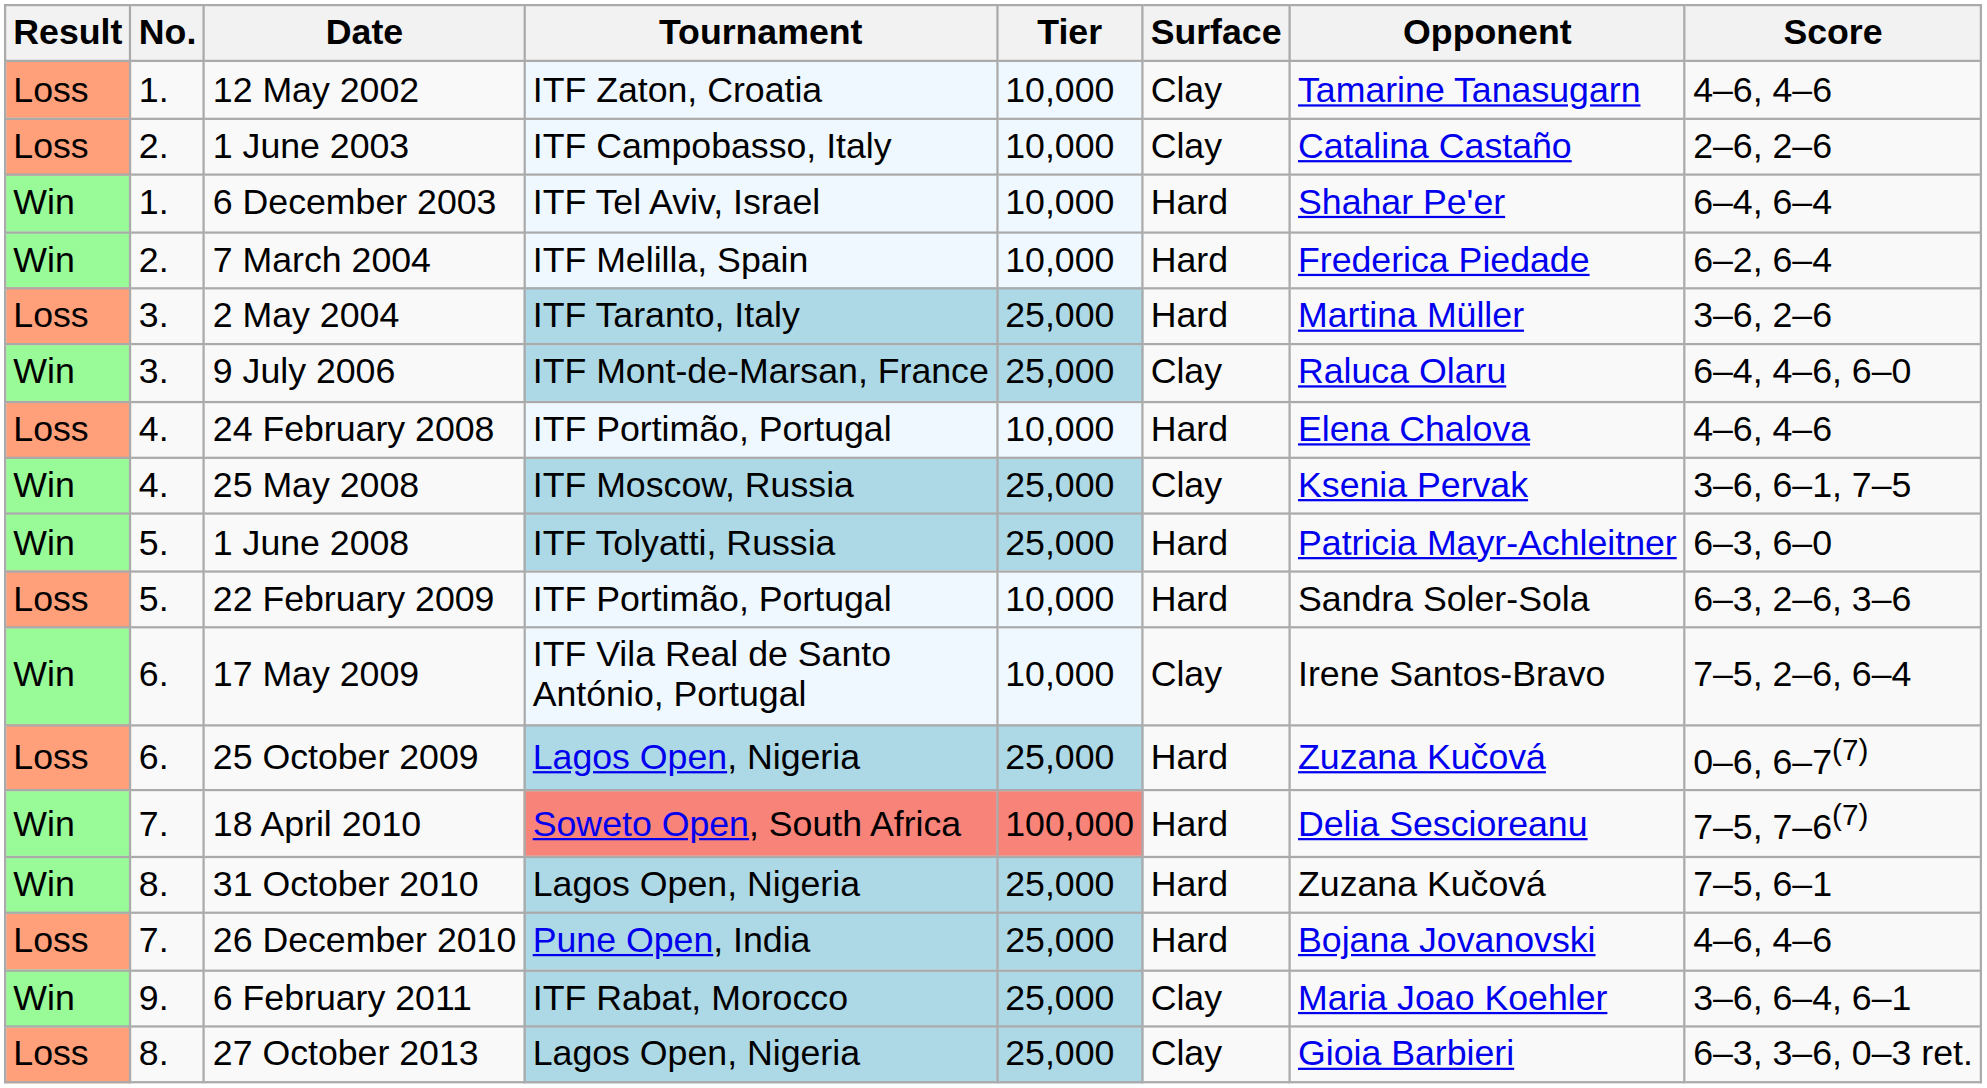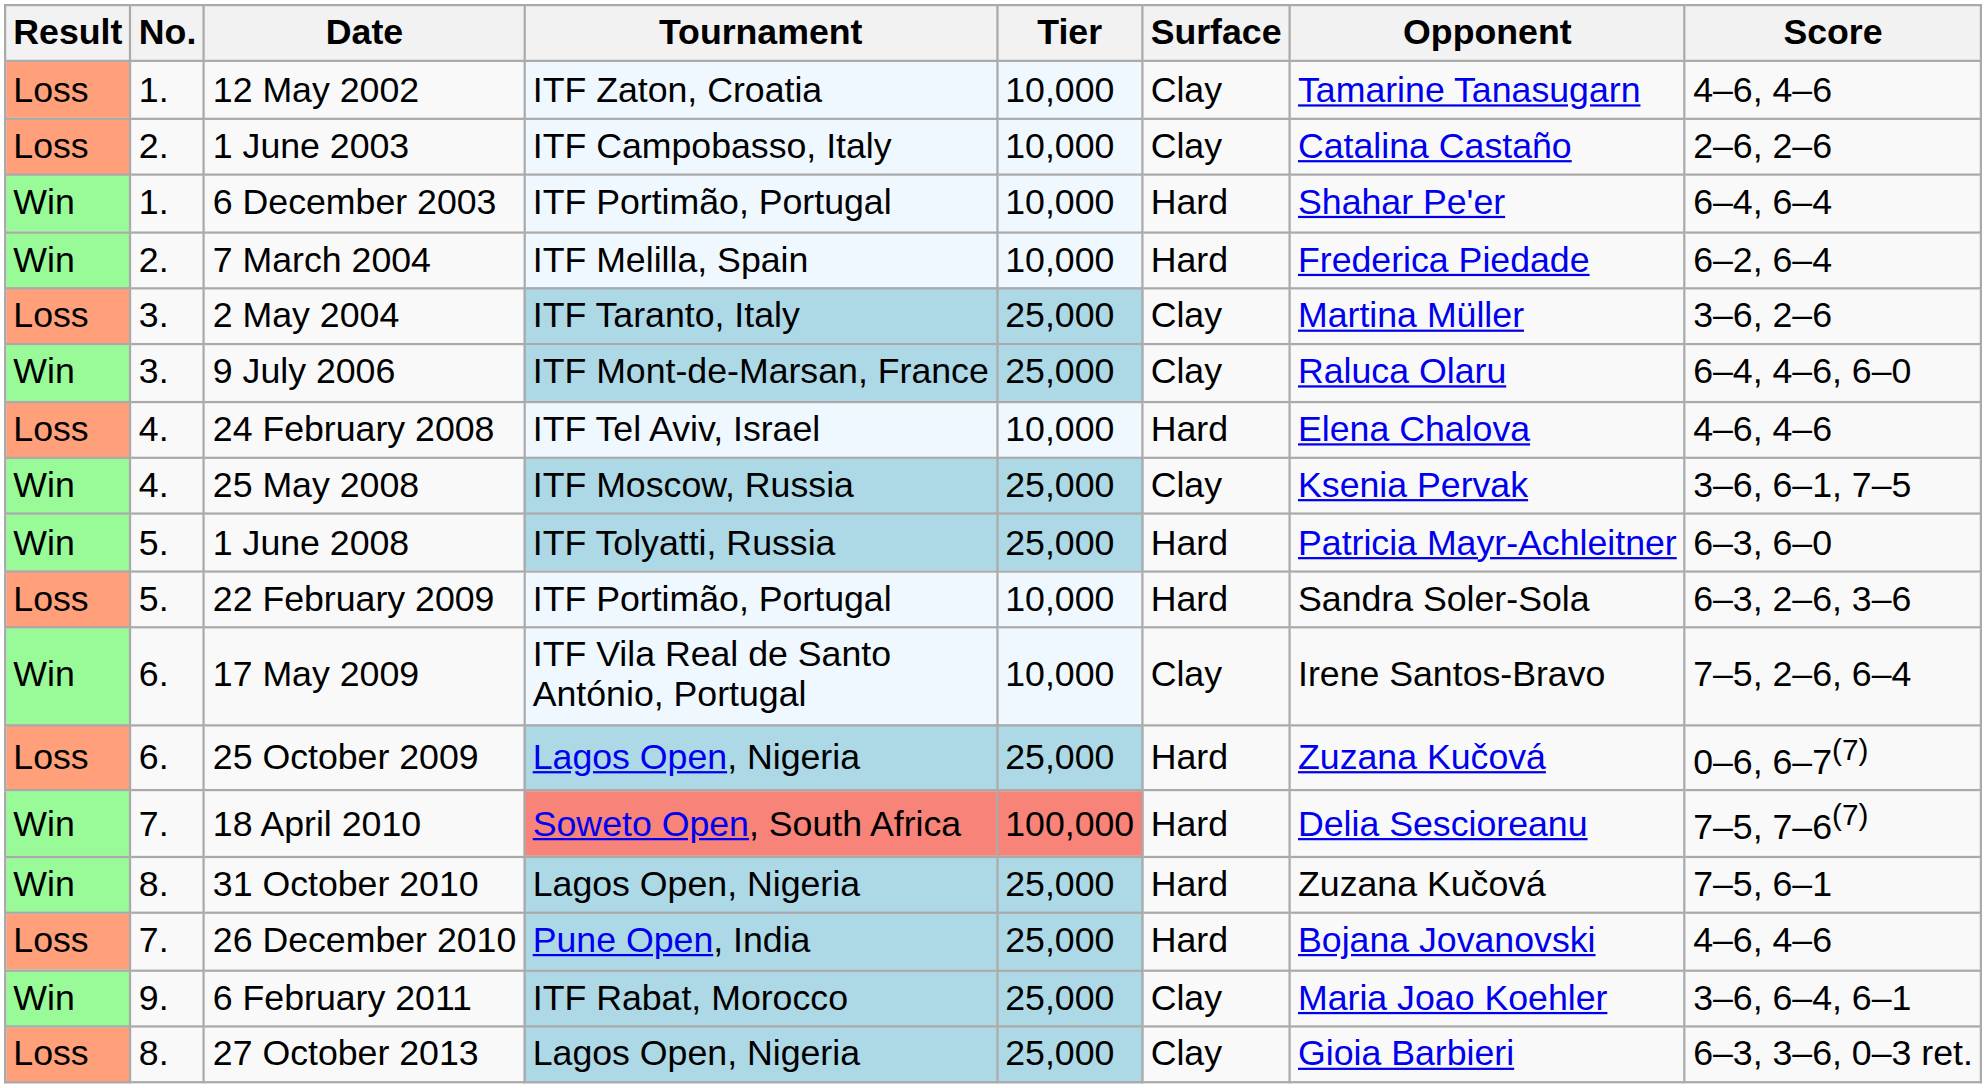6 December 2003 | Tournament: ITF Tel Aviv, Israel -> ITF Portimão, Portugal
2 May 2004 | Surface: Hard -> Clay
24 February 2008 | Tournament: ITF Portimão, Portugal -> ITF Tel Aviv, Israel
